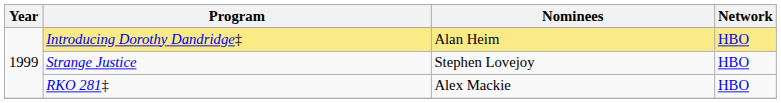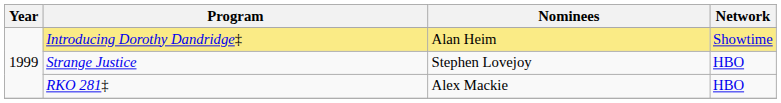Introducing Dorothy Dandridge‡ | Network: HBO -> Showtime
